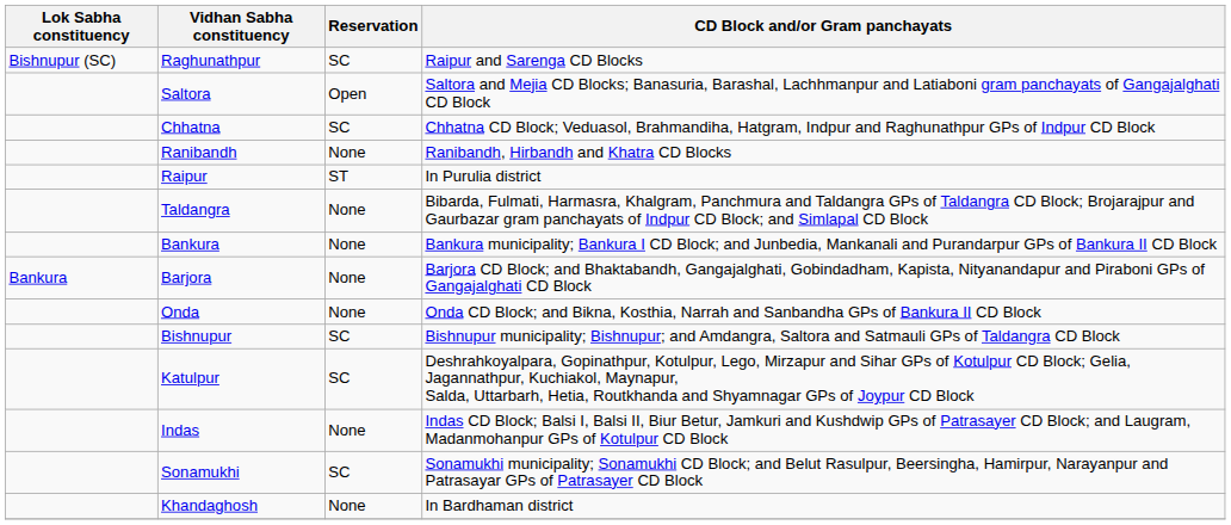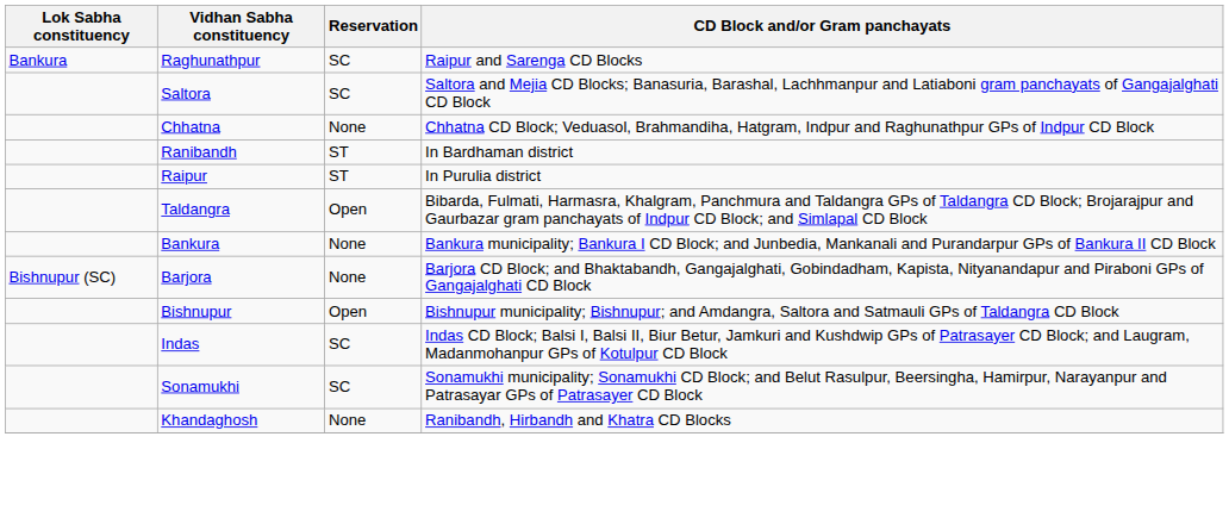Raghunathpur | Lok Sabha constituency: Bishnupur (SC) -> Bankura
Saltora | Reservation: Open -> SC
Chhatna | Reservation: SC -> None
Ranibandh | Reservation: None -> ST
Ranibandh | CD Block and/or Gram panchayats: Ranibandh, Hirbandh and Khatra CD Blocks -> In Bardhaman district
Taldangra | Reservation: None -> Open
Barjora | Lok Sabha constituency: Bankura -> Bishnupur (SC)
- row: Onda | None | Onda CD Block; and Bikna, Kosthia, Narrah and Sanbandha GPs of Bankura II CD Block
Bishnupur | Reservation: SC -> Open
- row: Katulpur | SC | Deshrahkoyalpara, Gopinathpur, Kotulpur, Lego, Mirzapur and Sihar GPs of Kotulpur CD Block; Gelia, Jagannathpur, Kuchiakol, Maynapur, Salda, Uttarbarh, Hetia, Routkhanda and Shyamnagar GPs of Joypur CD Block
Indas | Reservation: None -> SC
Khandaghosh | CD Block and/or Gram panchayats: In Bardhaman district -> Ranibandh, Hirbandh and Khatra CD Blocks
